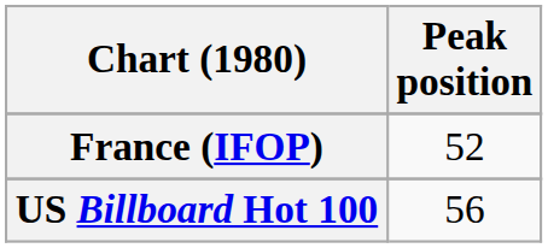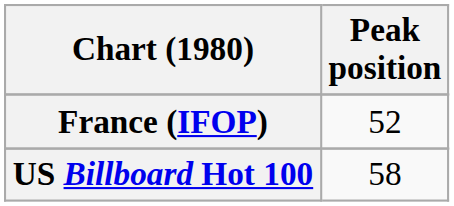US Billboard Hot 100 | Peak position: 56 -> 58
